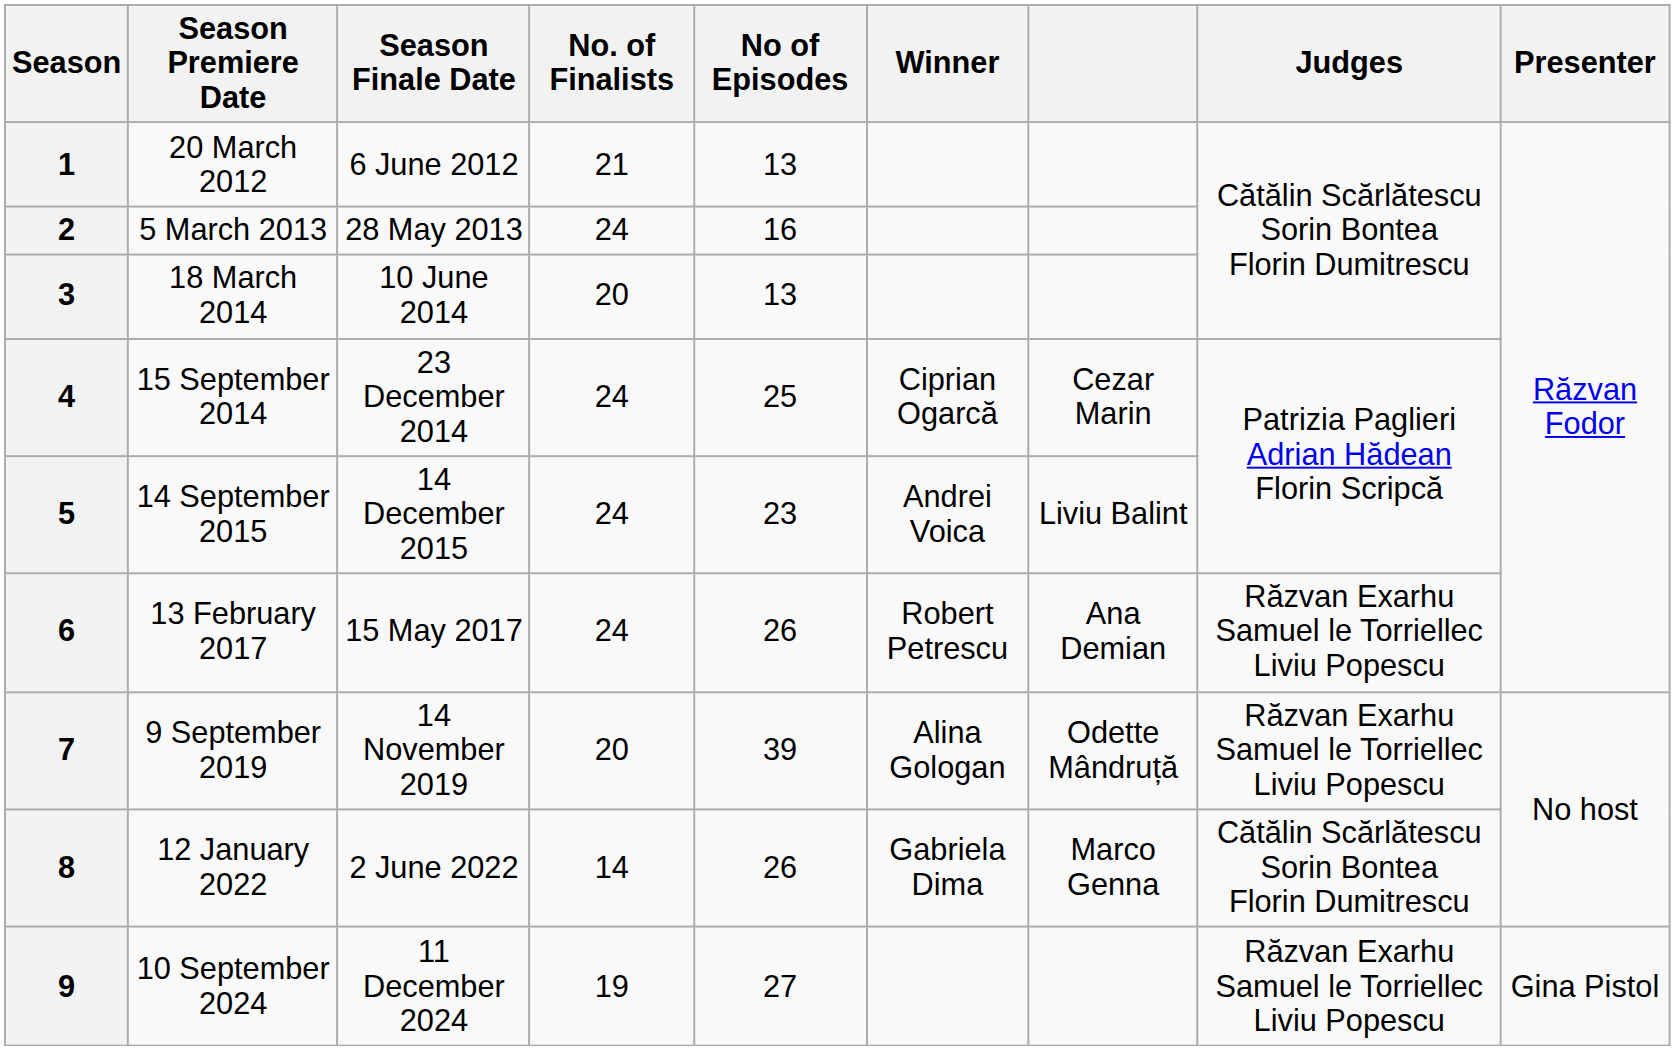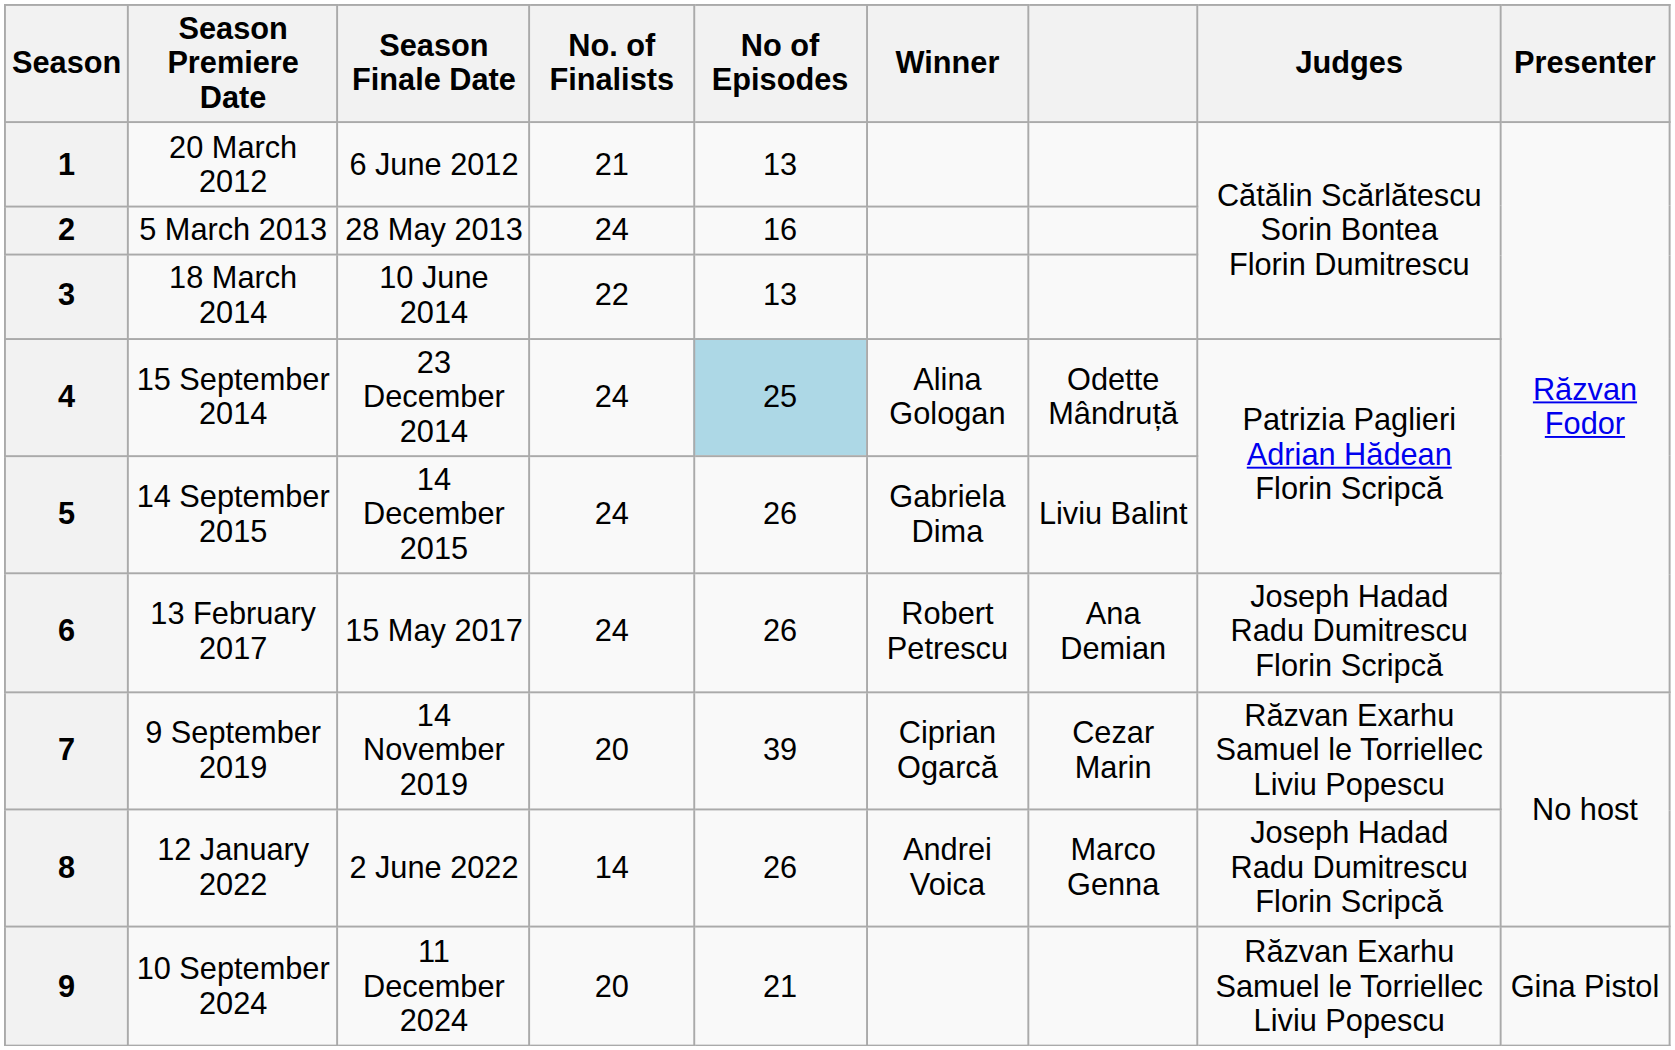3 | No. of Finalists: 20 -> 22
4 | No of Episodes: no background -> lightblue background
4 | Winner: Ciprian Ogarcă -> Alina Gologan
4 | column 7: Cezar Marin -> Odette Mândruță
5 | No of Episodes: 23 -> 26
5 | Winner: Andrei Voica -> Gabriela Dima
6 | Judges: Răzvan Exarhu Samuel le Torriellec Liviu Popescu -> Joseph Hadad Radu Dumitrescu Florin Scripcă
7 | Winner: Alina Gologan -> Ciprian Ogarcă
7 | column 7: Odette Mândruță -> Cezar Marin
8 | Winner: Gabriela Dima -> Andrei Voica
8 | Judges: Cătălin Scărlătescu Sorin Bontea Florin Dumitrescu -> Joseph Hadad Radu Dumitrescu Florin Scripcă
9 | No. of Finalists: 19 -> 20
9 | No of Episodes: 27 -> 21
